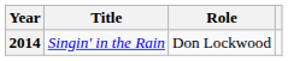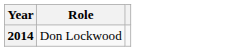- column: Title | Singin' in the Rain
